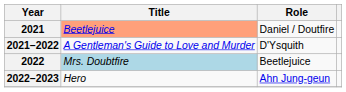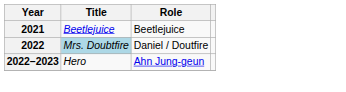2021 | Title: lightsalmon background -> no background
2021 | Role: Daniel / Doutfire -> Beetlejuice
- row: 2021–2022 | A Gentleman's Guide to Love and Murder | D'Ysquith
2022 | Role: Beetlejuice -> Daniel / Doutfire
